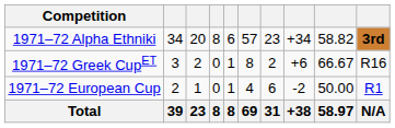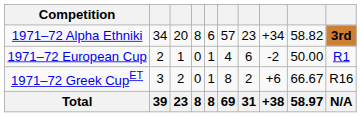rows swapped: 1971–72 Greek CupET <-> 1971–72 European Cup
